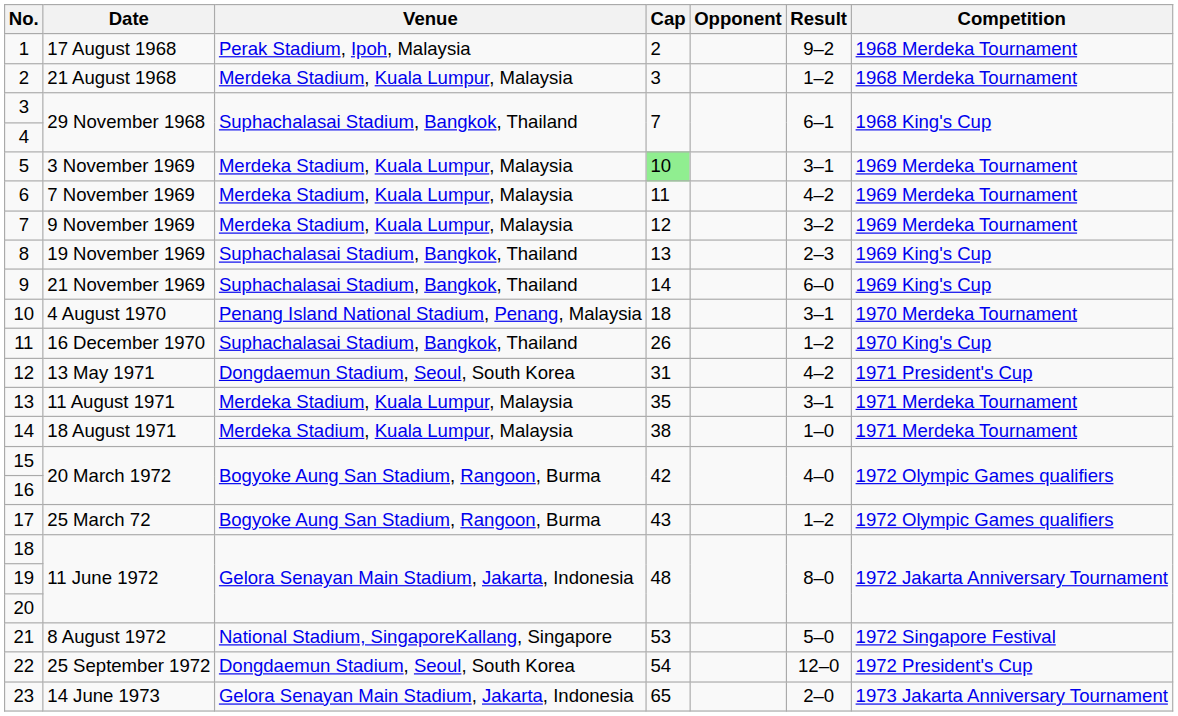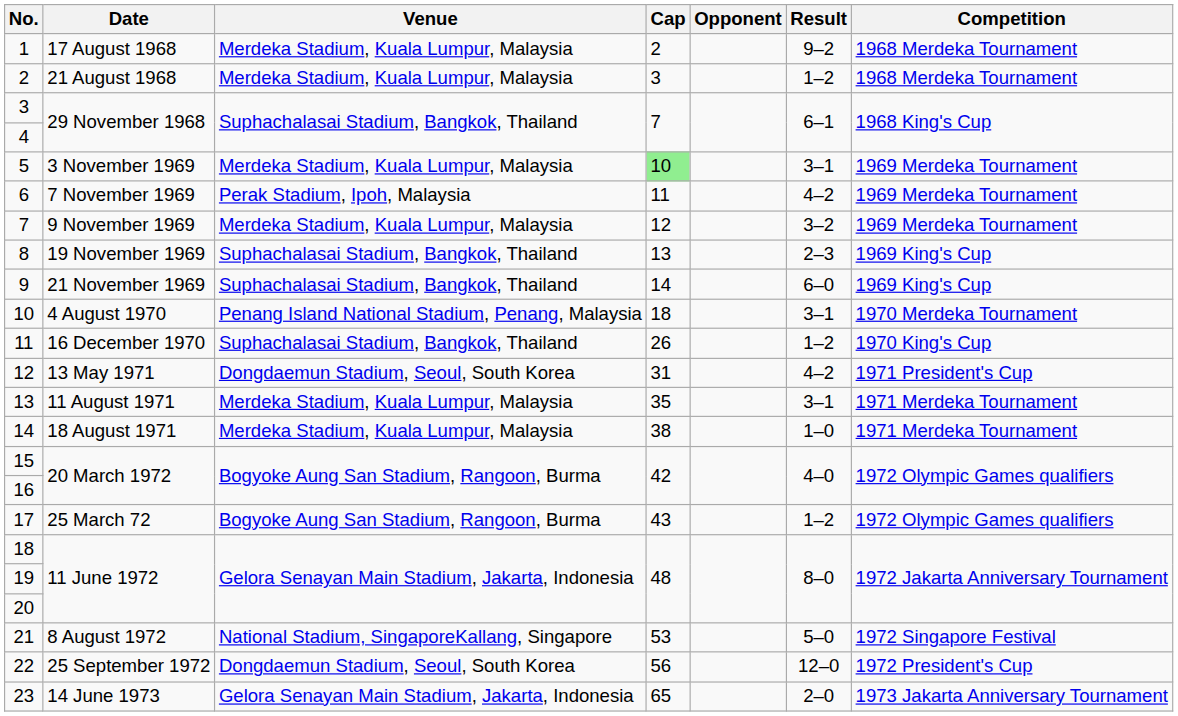1 | Venue: Perak Stadium, Ipoh, Malaysia -> Merdeka Stadium, Kuala Lumpur, Malaysia
6 | Venue: Merdeka Stadium, Kuala Lumpur, Malaysia -> Perak Stadium, Ipoh, Malaysia
22 | Cap: 54 -> 56
